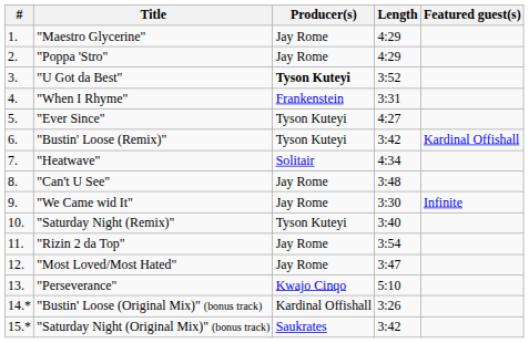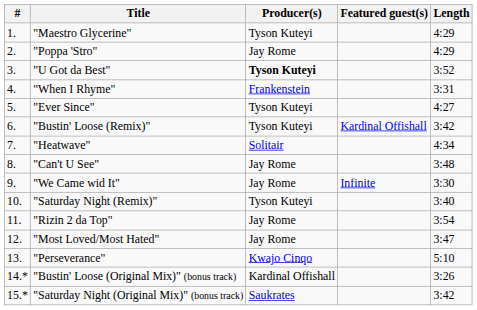columns swapped: Featured guest(s) <-> Length
"Maestro Glycerine" | Producer(s): Jay Rome -> Tyson Kuteyi
